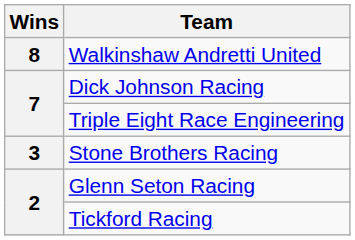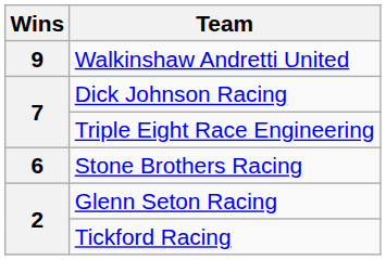Walkinshaw Andretti United | Wins: 8 -> 9
Stone Brothers Racing | Wins: 3 -> 6
